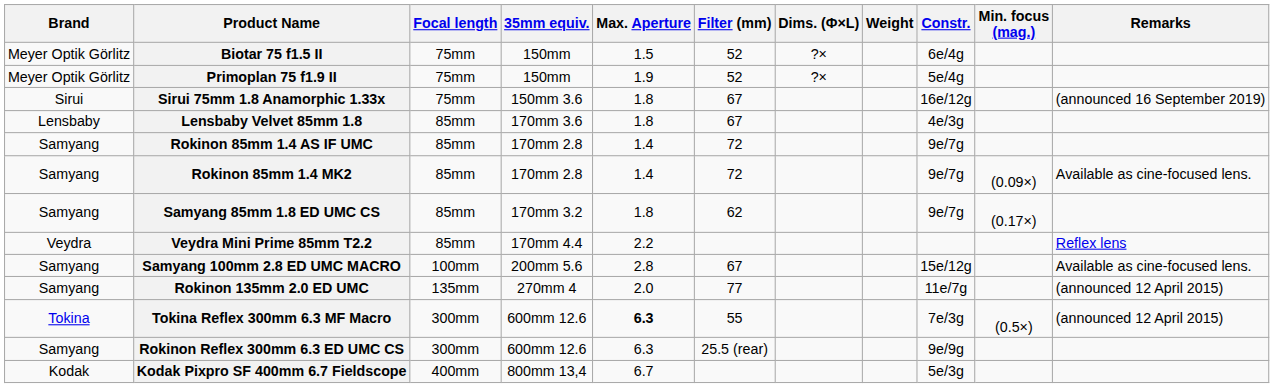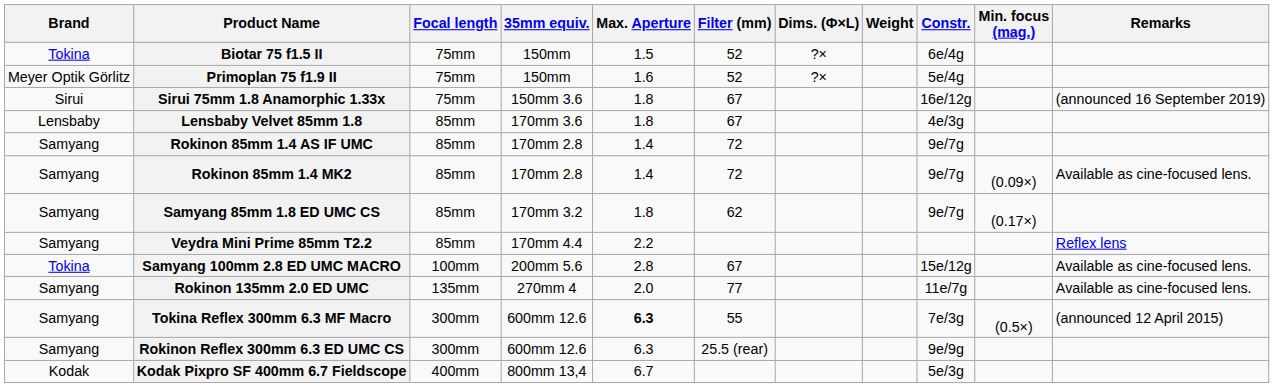Biotar 75 f1.5 II | Brand: Meyer Optik Görlitz -> Tokina
Primoplan 75 f1.9 II | Max. Aperture: 1.9 -> 1.6
Veydra Mini Prime 85mm T2.2 | Brand: Veydra -> Samyang
Samyang 100mm 2.8 ED UMC MACRO | Brand: Samyang -> Tokina
Rokinon 135mm 2.0 ED UMC | Remarks: (announced 12 April 2015) -> Available as cine-focused lens.
Tokina Reflex 300mm 6.3 MF Macro | Brand: Tokina -> Samyang
